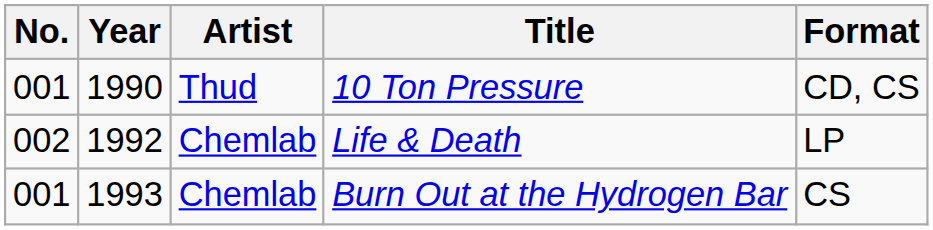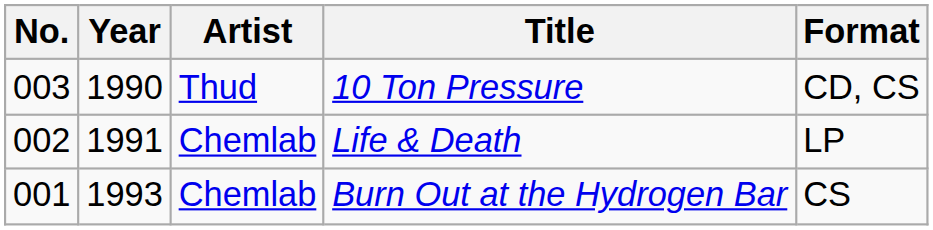10 Ton Pressure | No.: 001 -> 003
Life & Death | Year: 1992 -> 1991
